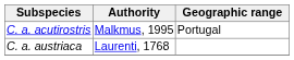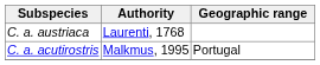rows swapped: C. a. austriaca <-> C. a. acutirostris
